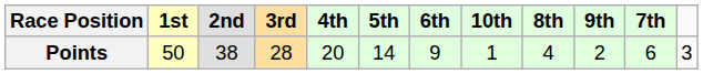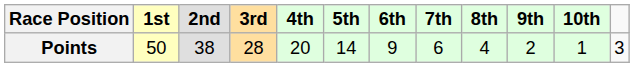columns swapped: 7th <-> 10th
